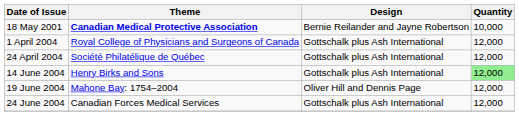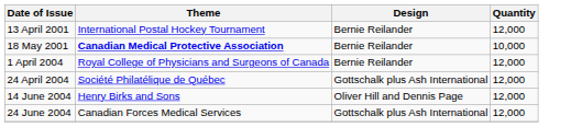+ row: 13 April 2001 | International Postal Hockey Tournament | Bernie Reilander | 12,000
18 May 2001 | Design: Bernie Reilander and Jayne Robertson -> Bernie Reilander
1 April 2004 | Design: Gottschalk plus Ash International -> Bernie Reilander
14 June 2004 | Design: Gottschalk plus Ash International -> Oliver Hill and Dennis Page
14 June 2004 | Quantity: lightgreen background -> no background
- row: 19 June 2004 | Mahone Bay: 1754–2004 | Oliver Hill and Dennis Page | 12,000
